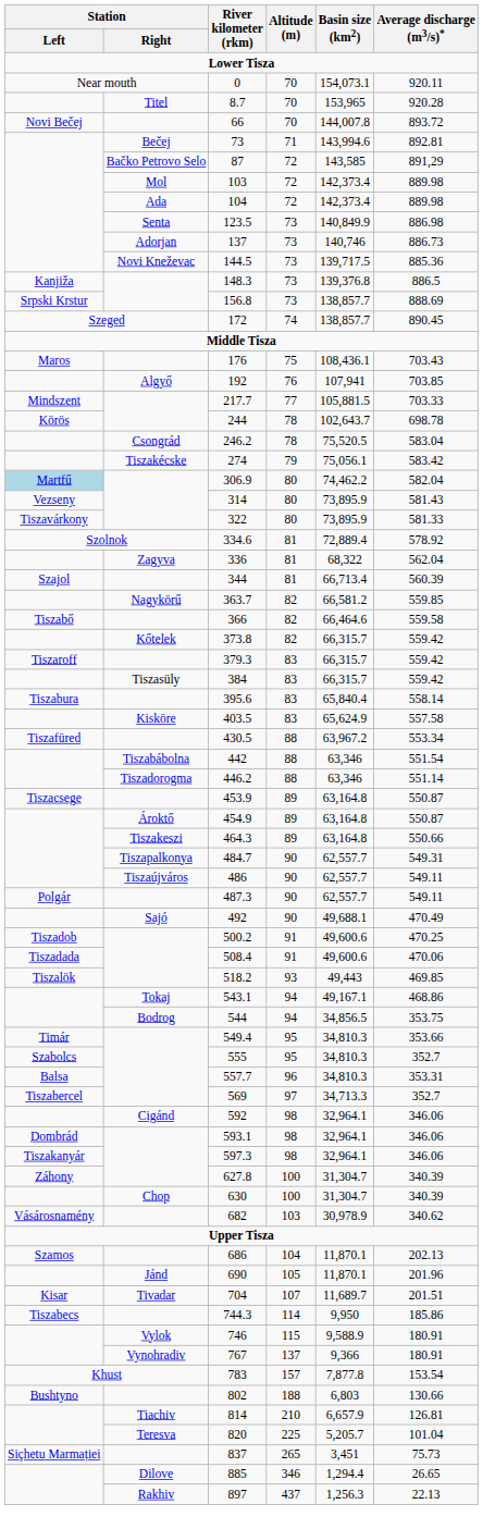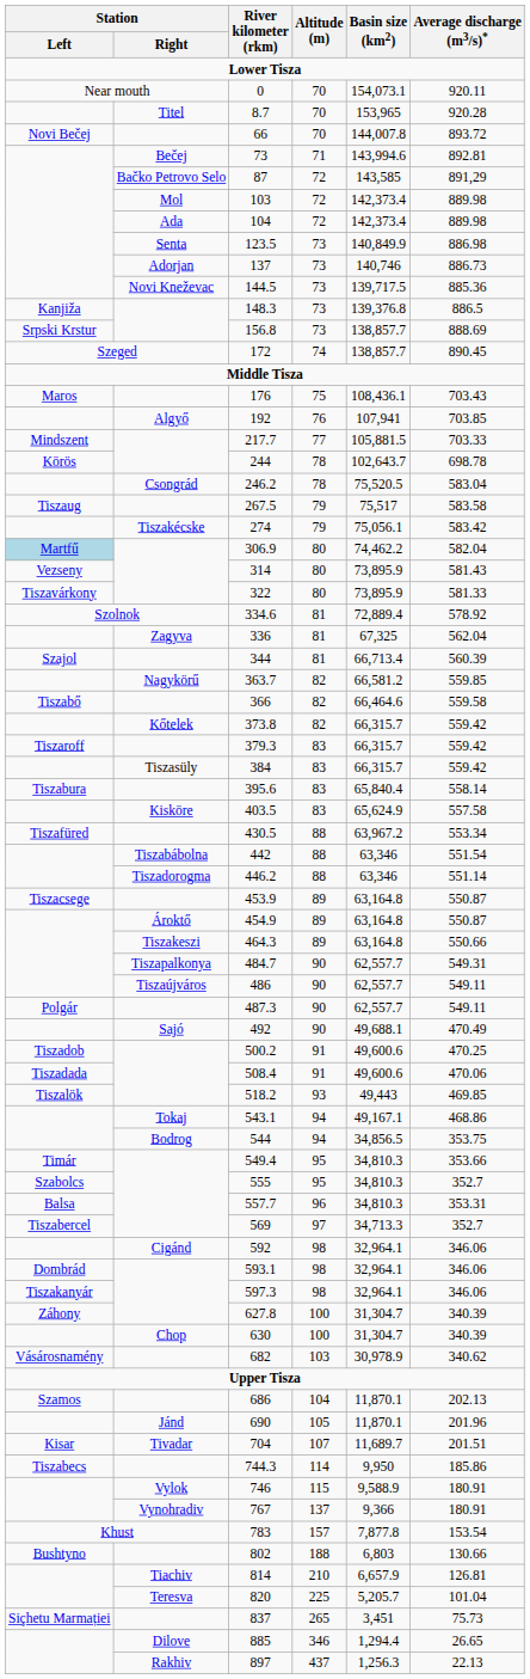+ row: Tiszaug | 267.5 | 79 | 75,517 | 583.58
336 | Basin size (km2): 68,322 -> 67,325
